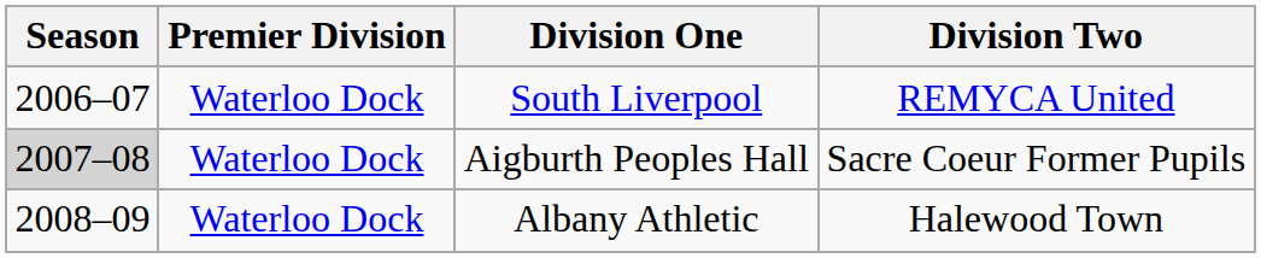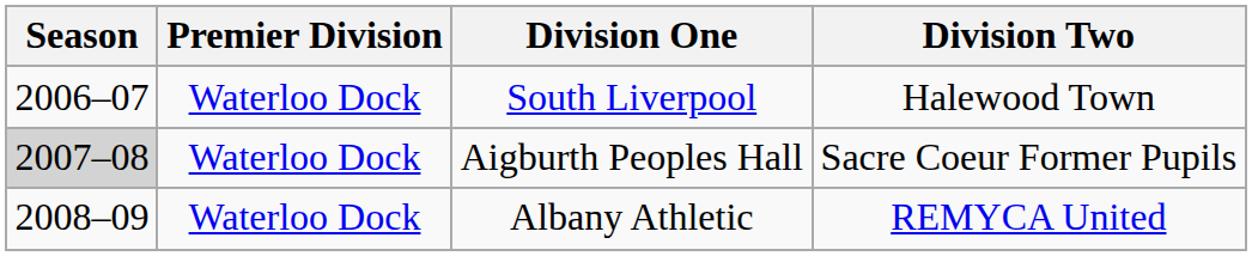South Liverpool | Division Two: REMYCA United -> Halewood Town
Albany Athletic | Division Two: Halewood Town -> REMYCA United
